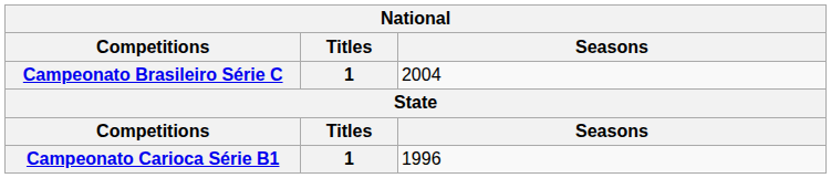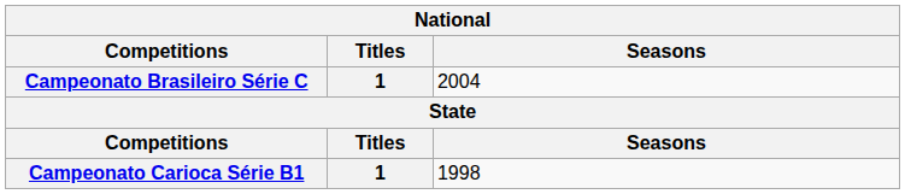Campeonato Carioca Série B1 | Seasons: 1996 -> 1998
